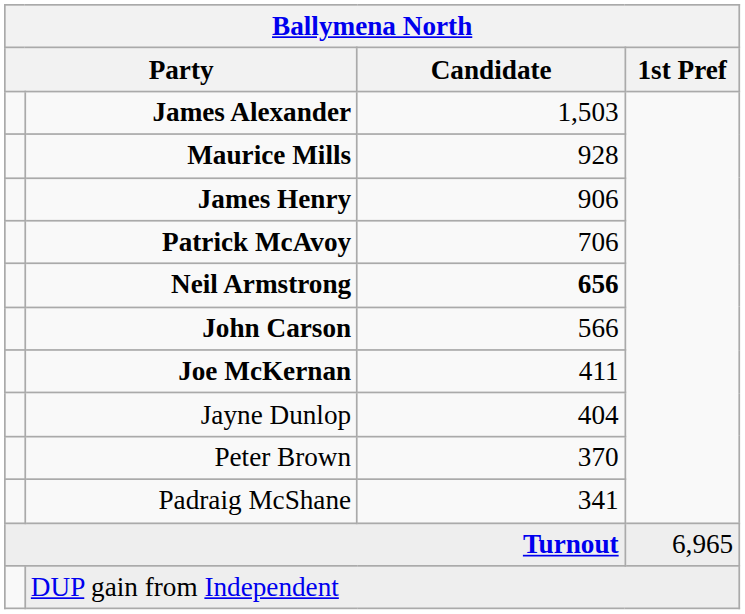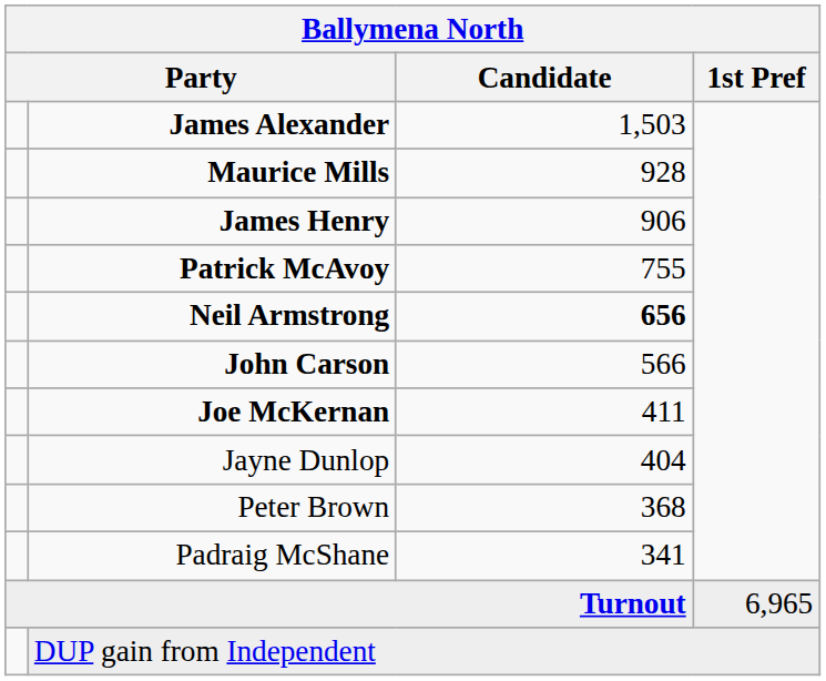Patrick McAvoy | Candidate: 706 -> 755
Peter Brown | Candidate: 370 -> 368
